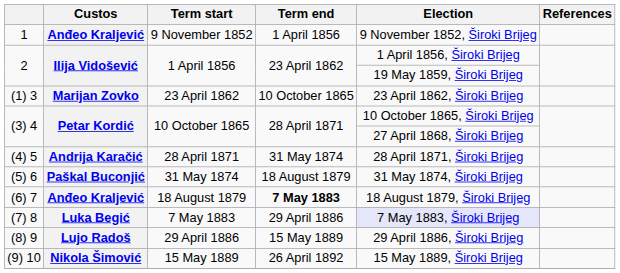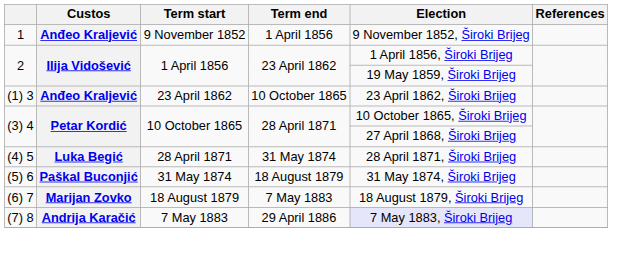(1) 3 | Custos: Marijan Zovko -> Anđeo Kraljević
(4) 5 | Custos: Andrija Karačić -> Luka Begić
(6) 7 | Custos: Anđeo Kraljević -> Marijan Zovko
(6) 7 | Term end: bold -> normal
(7) 8 | Custos: Luka Begić -> Andrija Karačić
- row: (8) 9 | Lujo Radoš | 29 April 1886 | 15 May 1889 | 29 April 1886, Široki Brijeg
- row: (9) 10 | Nikola Šimović | 15 May 1889 | 26 April 1892 | 15 May 1889, Široki Brijeg
